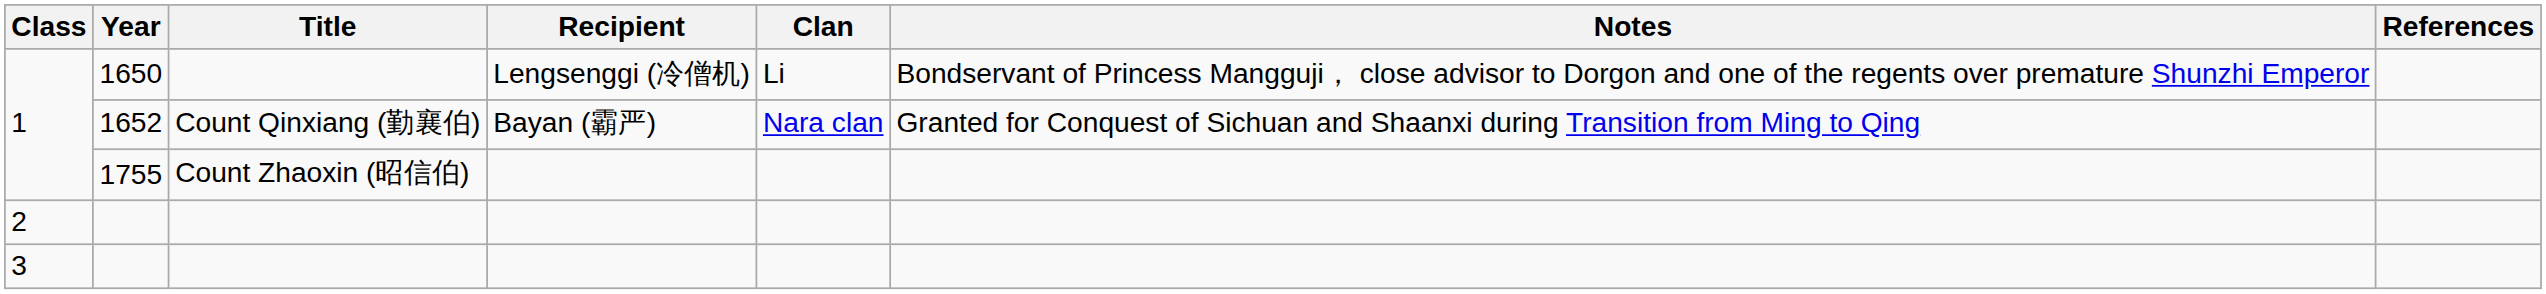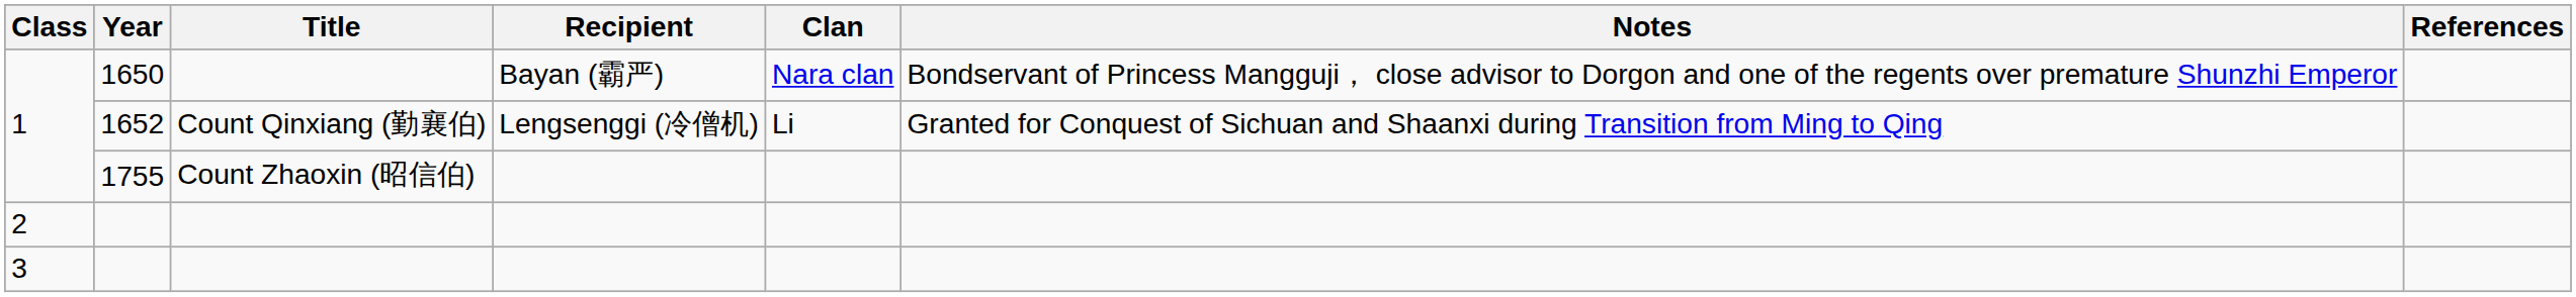1650 | Recipient: Lengsenggi (冷僧机) -> Bayan (霸严)
1650 | Clan: Li -> Nara clan
1652 | Recipient: Bayan (霸严) -> Lengsenggi (冷僧机)
1652 | Clan: Nara clan -> Li
